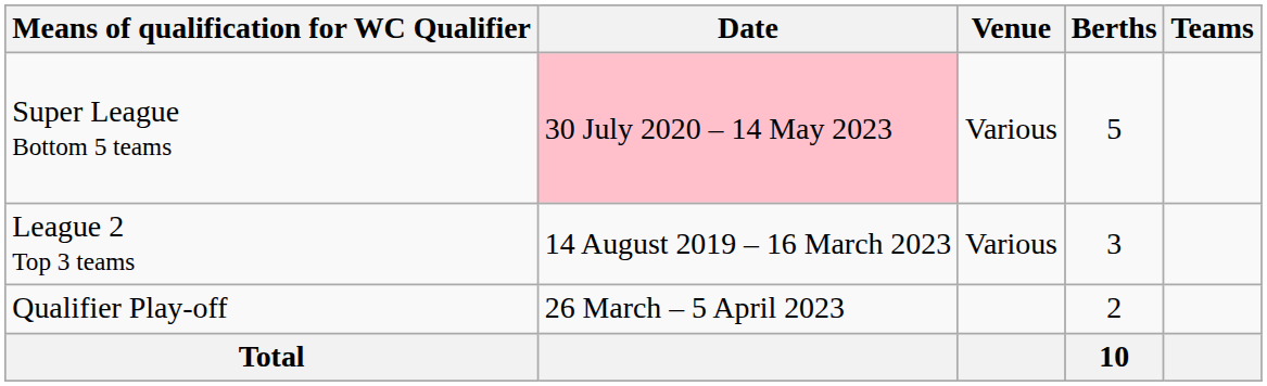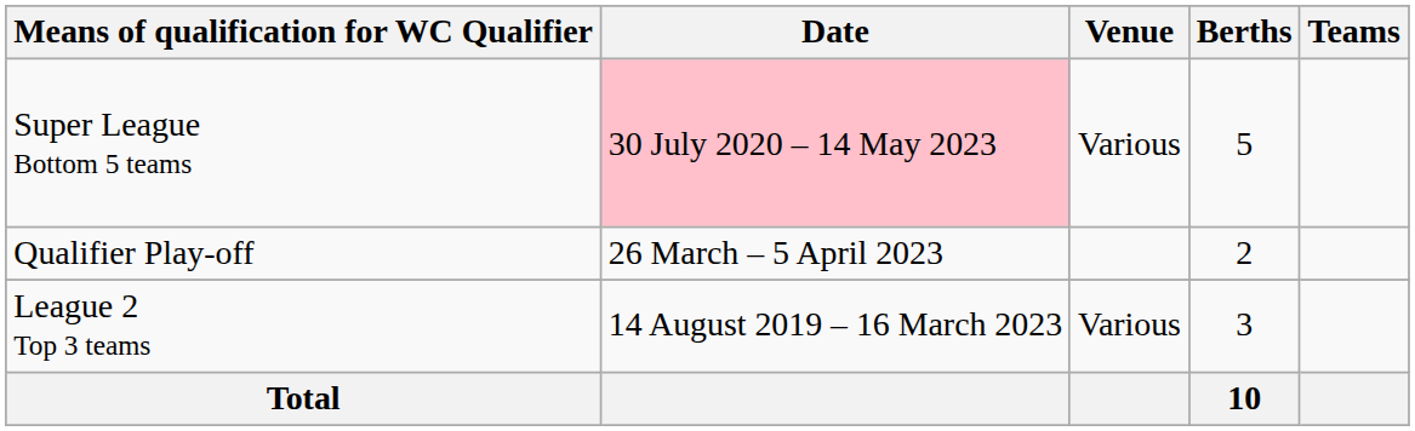rows swapped: League 2 Top 3 teams <-> Qualifier Play-off
